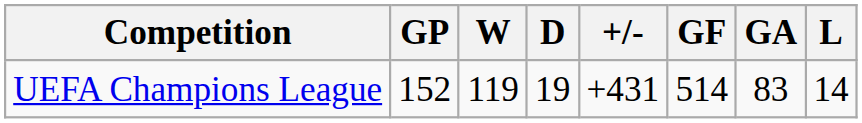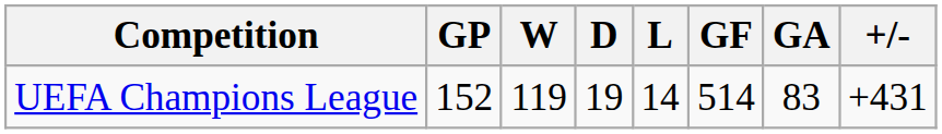columns swapped: L <-> +/-
